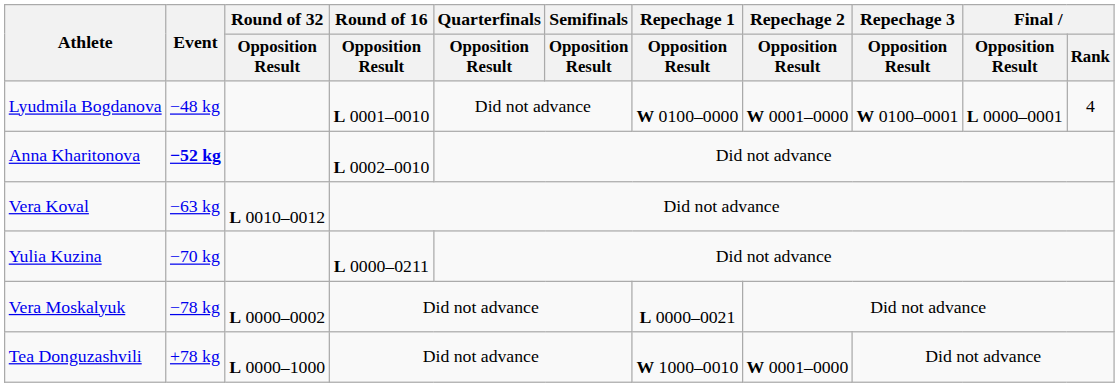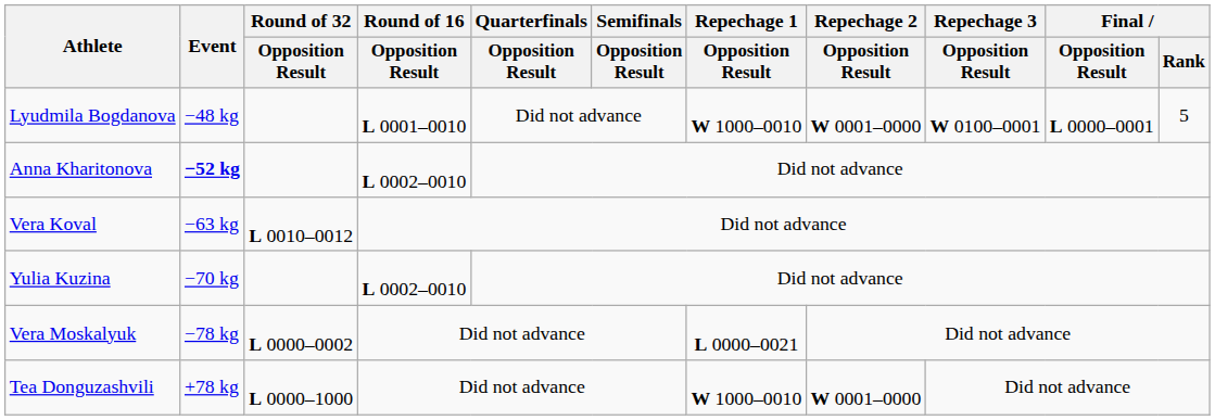Lyudmila Bogdanova | Repechage 1 / Opposition Result: W 0100–0000 -> W 1000–0010
Lyudmila Bogdanova | Final / Rank: 4 -> 5
Yulia Kuzina | Round of 16 / Opposition Result: L 0000–0211 -> L 0002–0010
